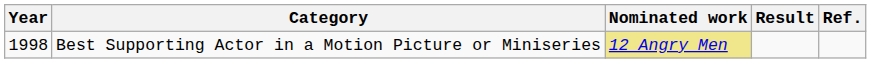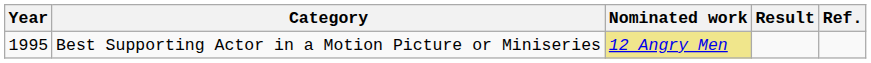Best Supporting Actor in a Motion Picture or Miniseries | Year: 1998 -> 1995
